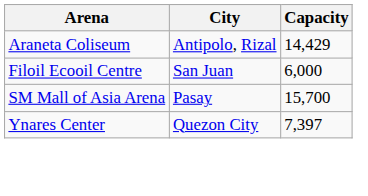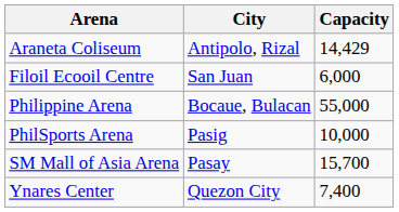+ row: Philippine Arena | Bocaue, Bulacan | 55,000
+ row: PhilSports Arena | Pasig | 10,000
Ynares Center | Capacity: 7,397 -> 7,400
